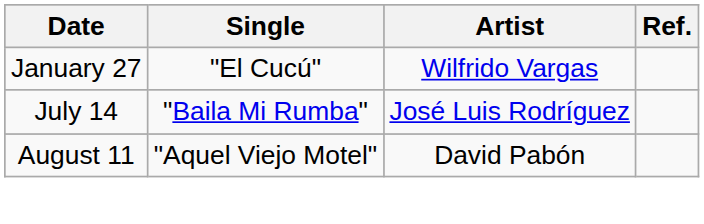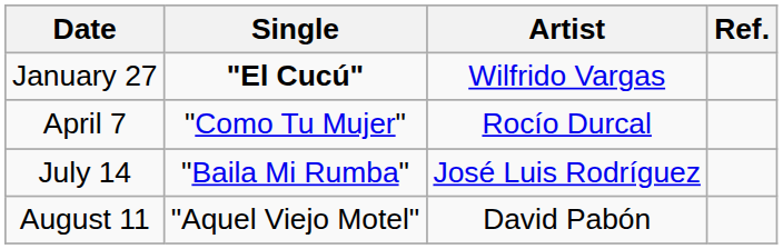January 27 | Single: normal -> bold
+ row: April 7 | "Como Tu Mujer" | Rocío Durcal
